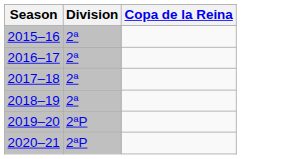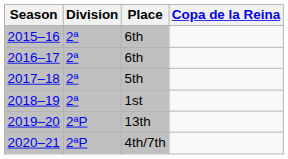+ column: Place | 6th | 6th | 5th | 1st | 13th | 4th/7th
